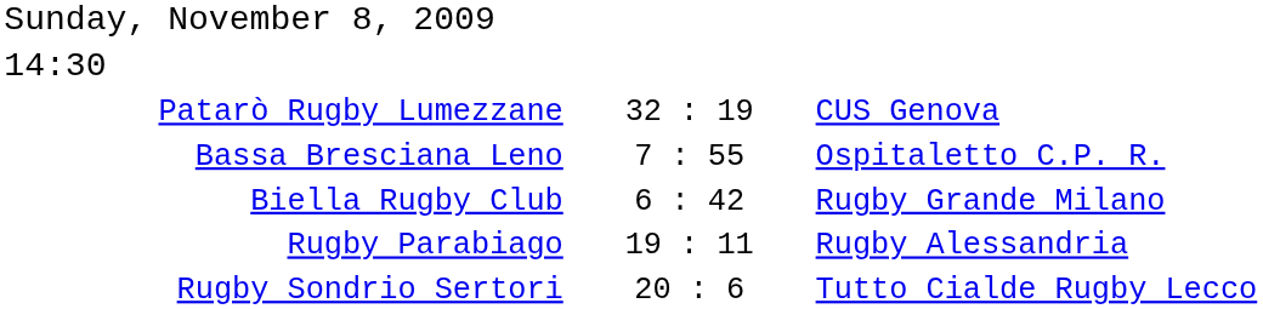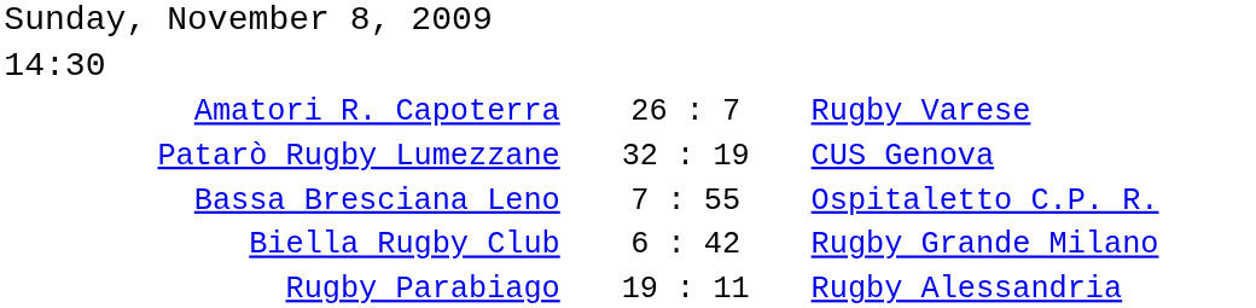+ row: Amatori R. Capoterra | 26 : 7 | Rugby Varese
- row: Rugby Sondrio Sertori | 20 : 6 | Tutto Cialde Rugby Lecco
